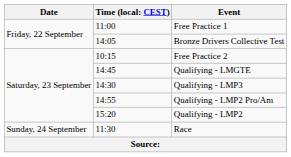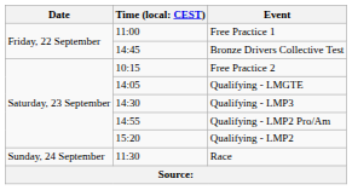Bronze Drivers Collective Test | column 2: 14:05 -> 14:45
Qualifying - LMGTE | column 2: 14:45 -> 14:05
